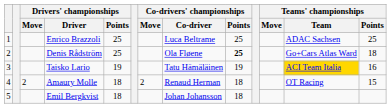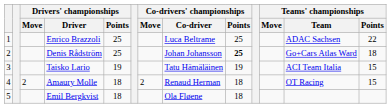Enrico Brazzoli | Teams' championships / Points: 25 -> 22
Denis Rådström | Co-drivers' championships / Co-driver: Ola Fløene -> Johan Johansson
Taisko Lario | Teams' championships / Team: gold background -> no background
Taisko Lario | Teams' championships / Points: 16 -> 15
Emil Bergkvist | Co-drivers' championships / Co-driver: Johan Johansson -> Ola Fløene
